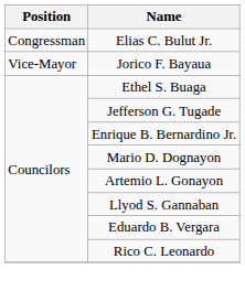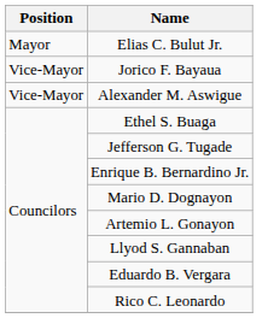Elias C. Bulut Jr. | Position: Congressman -> Mayor
+ row: Vice-Mayor | Alexander M. Aswigue
